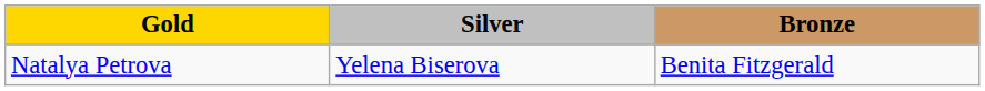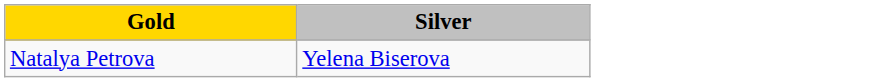- column: Bronze | Benita Fitzgerald
